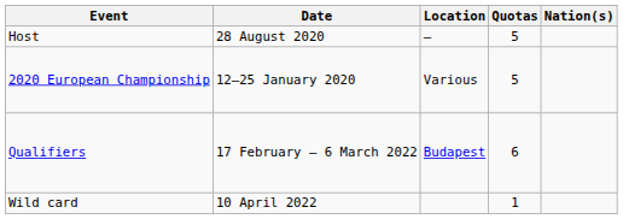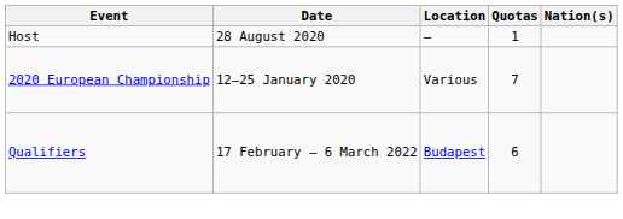Host | Quotas: 5 -> 1
2020 European Championship | Quotas: 5 -> 7
- row: Wild card | 10 April 2022 | 1
